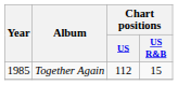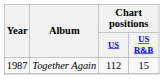Together Again | Year: 1985 -> 1987
